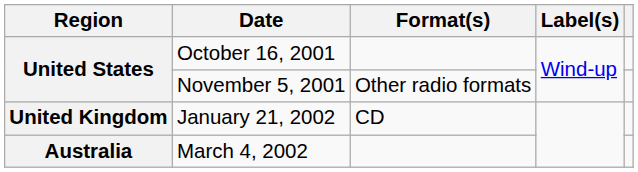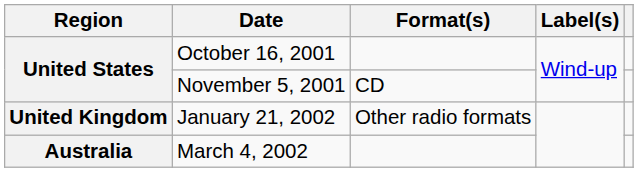November 5, 2001 | Format(s): Other radio formats -> CD
January 21, 2002 | Format(s): CD -> Other radio formats
